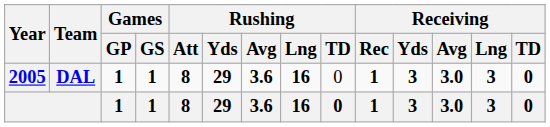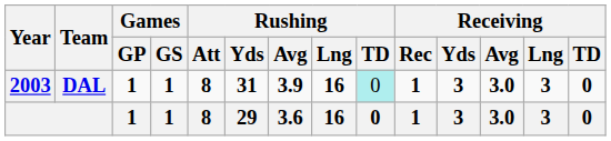DAL | Year: 2005 -> 2003
DAL | Rushing / Yds: 29 -> 31
DAL | Rushing / Avg: 3.6 -> 3.9
DAL | Rushing / TD: no background -> paleturquoise background
